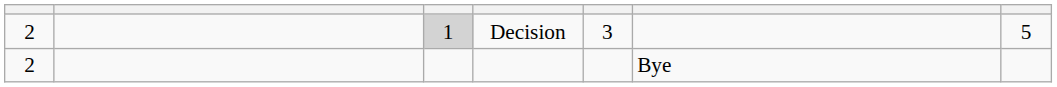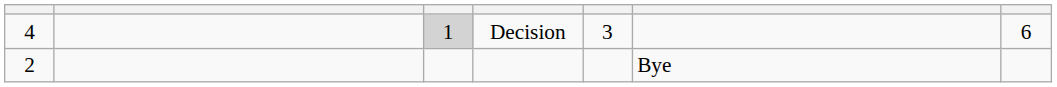Decision | column 1: 2 -> 4
Decision | column 7: 5 -> 6
